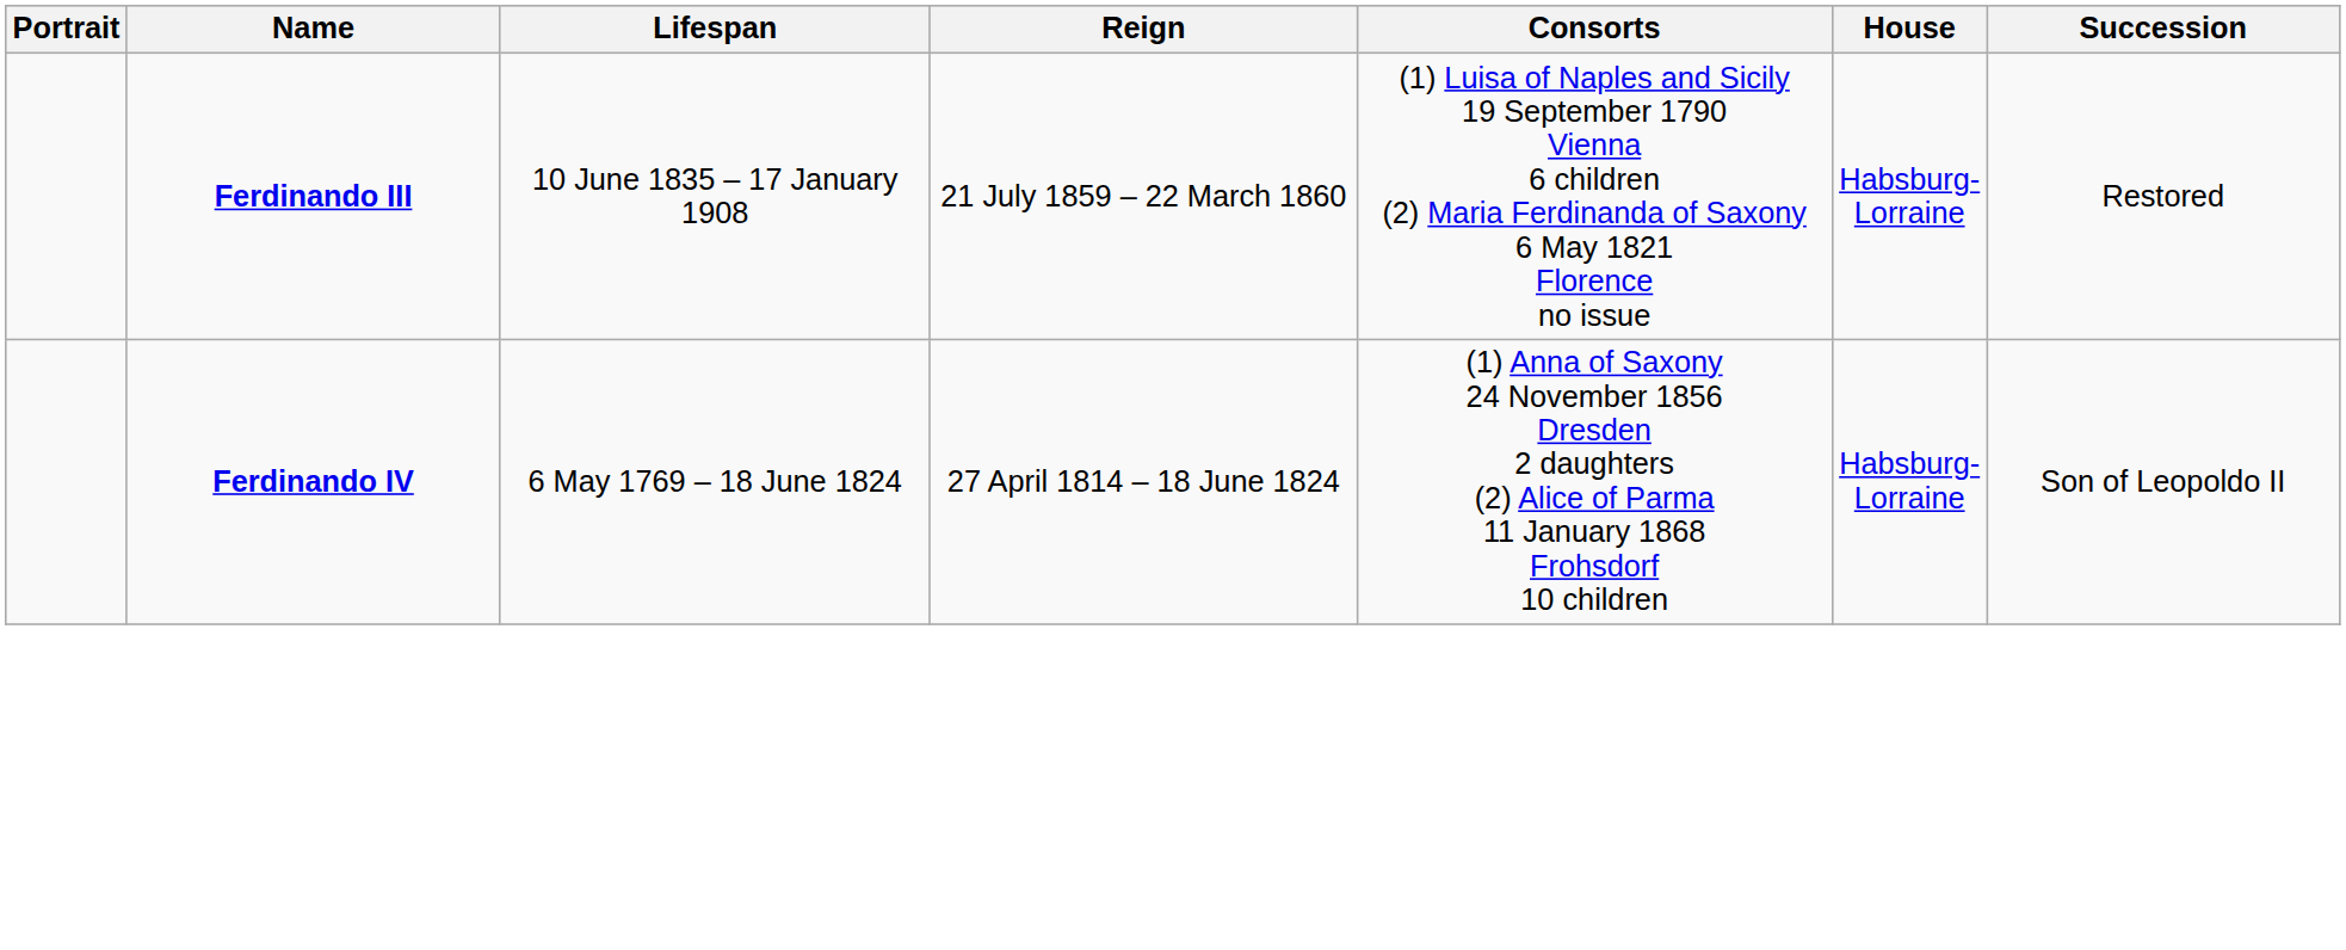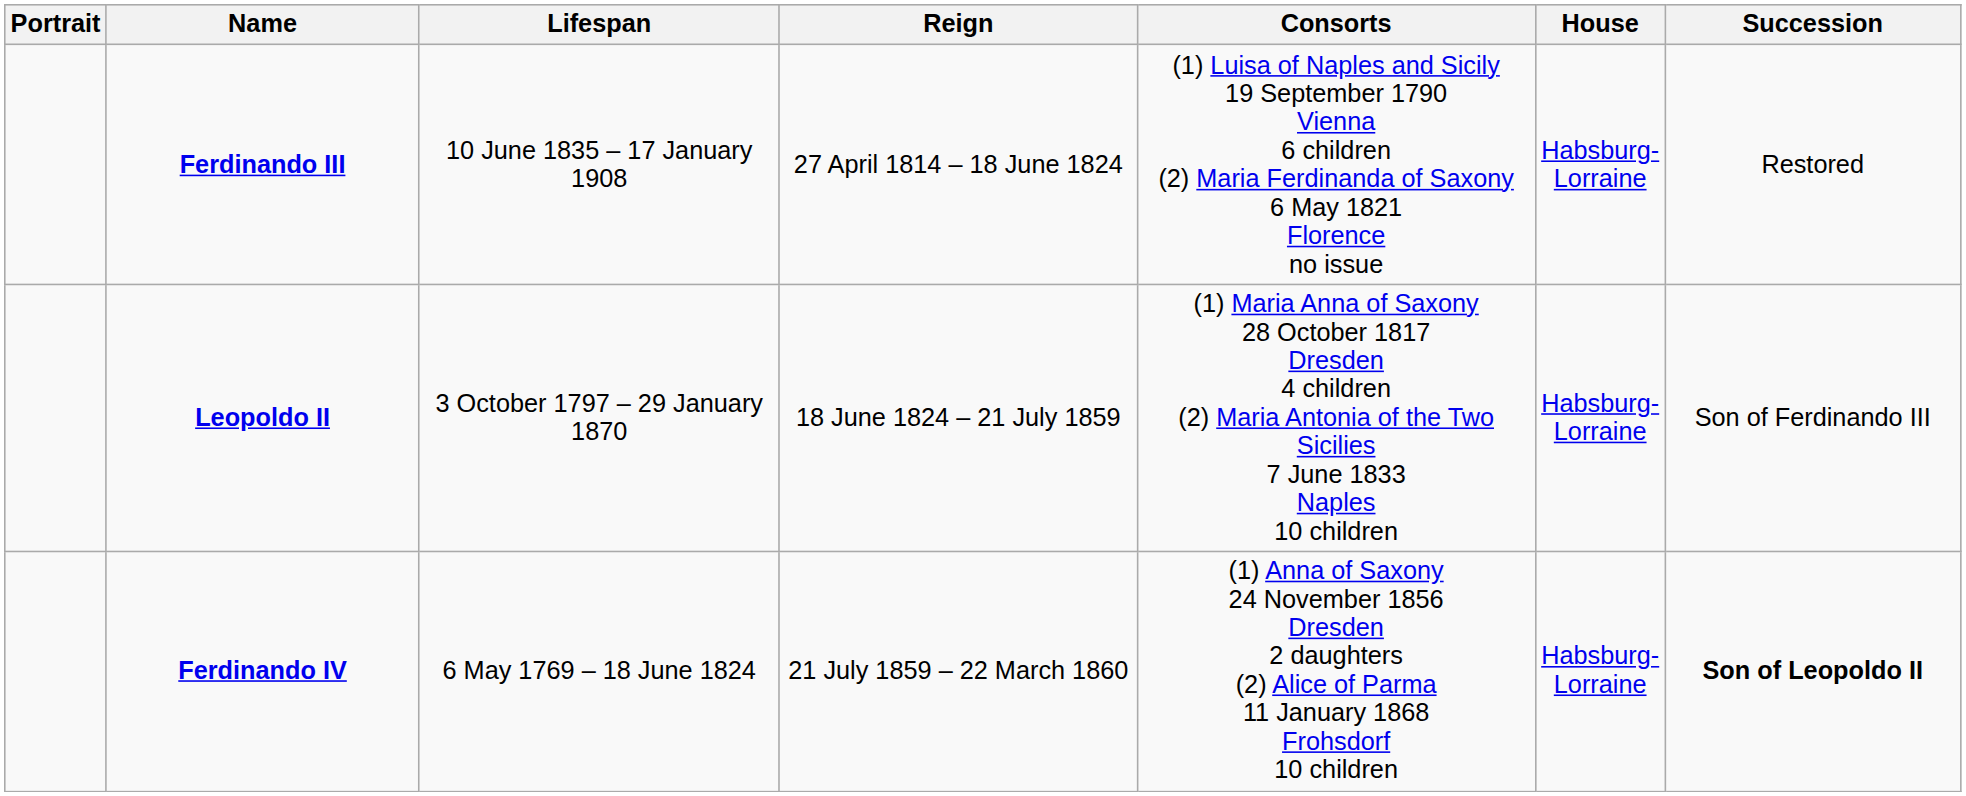Ferdinando III | Reign: 21 July 1859 – 22 March 1860 -> 27 April 1814 – 18 June 1824
+ row: Leopoldo II | 3 October 1797 – 29 January 1870 | 18 June 1824 – 21 July 1859 | (1) Maria Anna of Saxony 28 October 1817 Dresden 4 children (2) Maria Antonia of the Two Sicilies 7 June 1833 Naples 10 children | Habsburg-Lorraine | Son of Ferdinando III
Ferdinando IV | Reign: 27 April 1814 – 18 June 1824 -> 21 July 1859 – 22 March 1860
Ferdinando IV | Succession: normal -> bold
